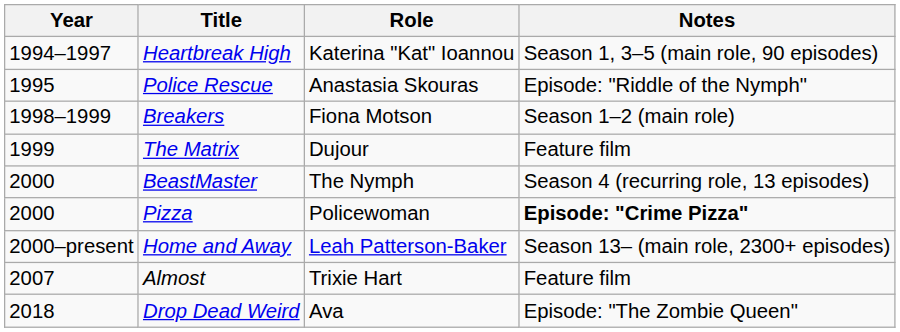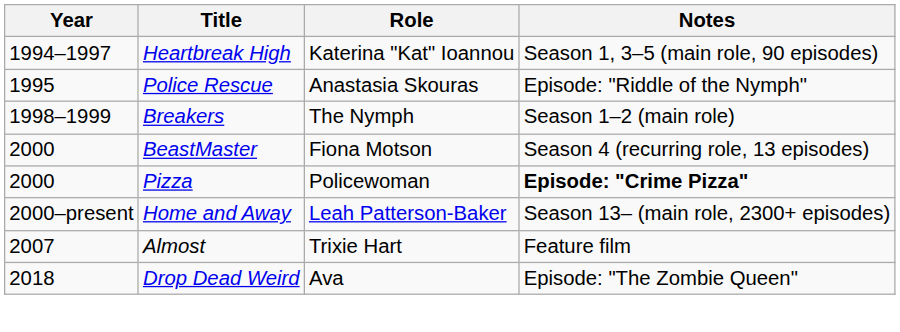Breakers | Role: Fiona Motson -> The Nymph
- row: 1999 | The Matrix | Dujour | Feature film
BeastMaster | Role: The Nymph -> Fiona Motson
